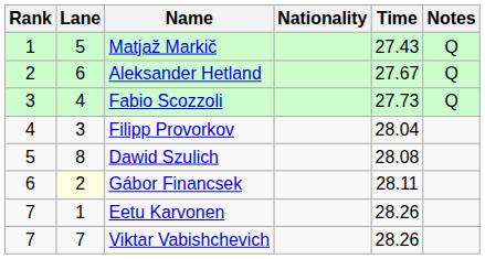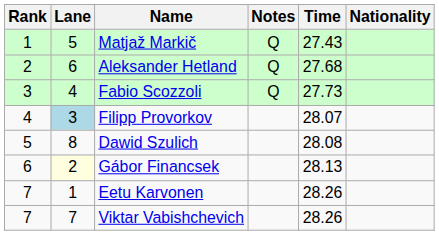columns swapped: Nationality <-> Notes
Aleksander Hetland | Time: 27.67 -> 27.68
Filipp Provorkov | Lane: no background -> lightblue background
Filipp Provorkov | Time: 28.04 -> 28.07
Gábor Financsek | Time: 28.11 -> 28.13
